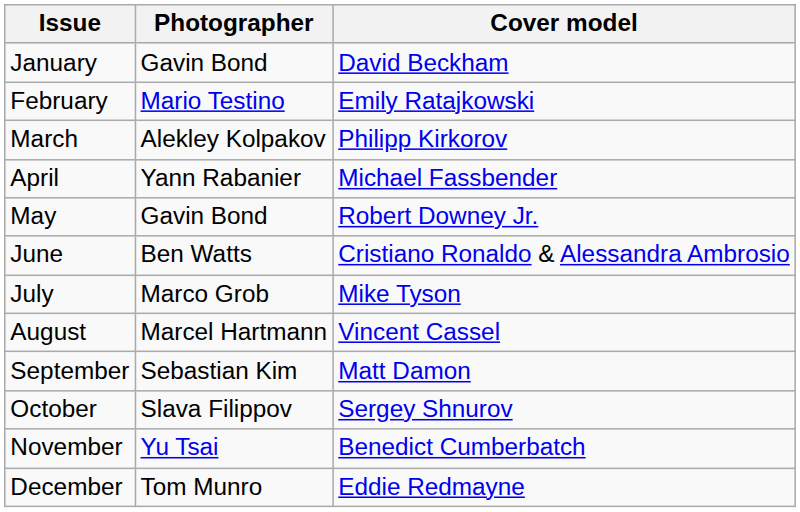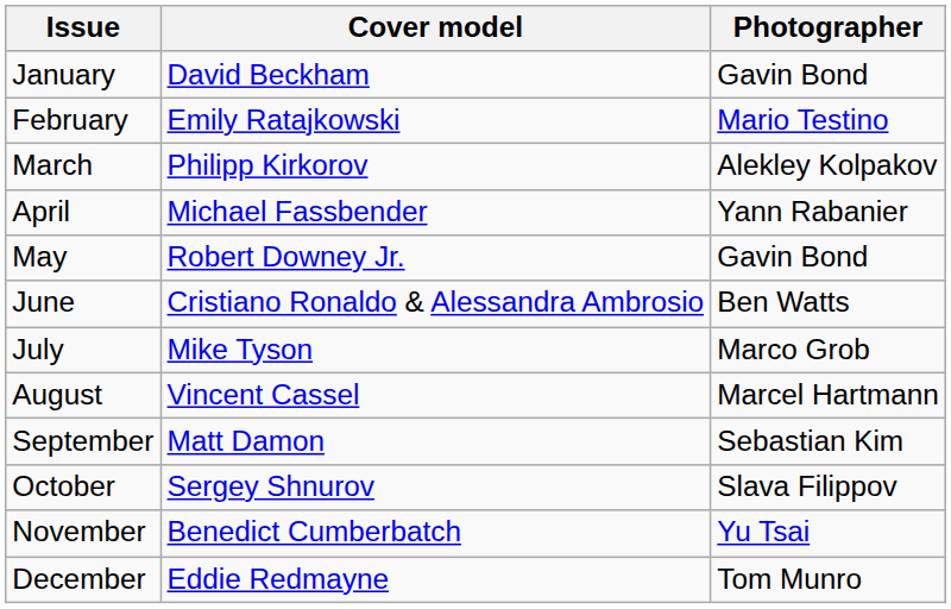columns swapped: Cover model <-> Photographer
